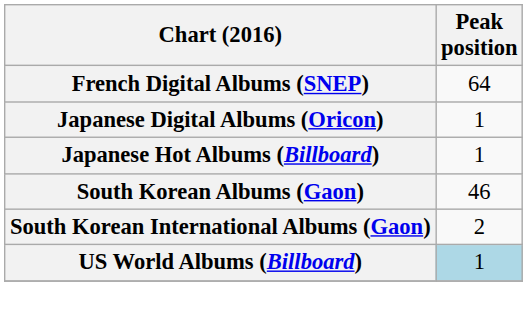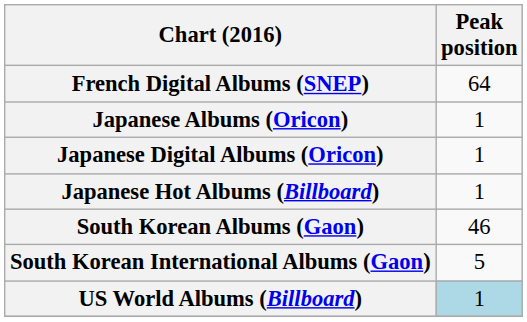+ row: Japanese Albums (Oricon) | 1
South Korean International Albums (Gaon) | Peak position: 2 -> 5
